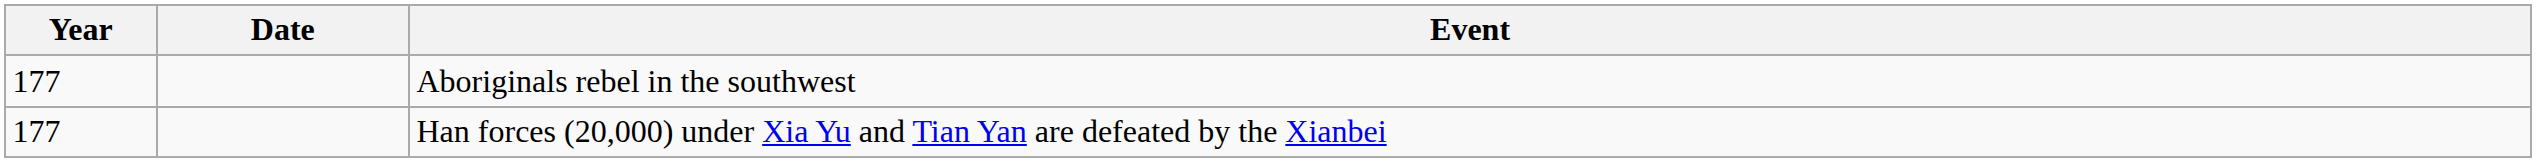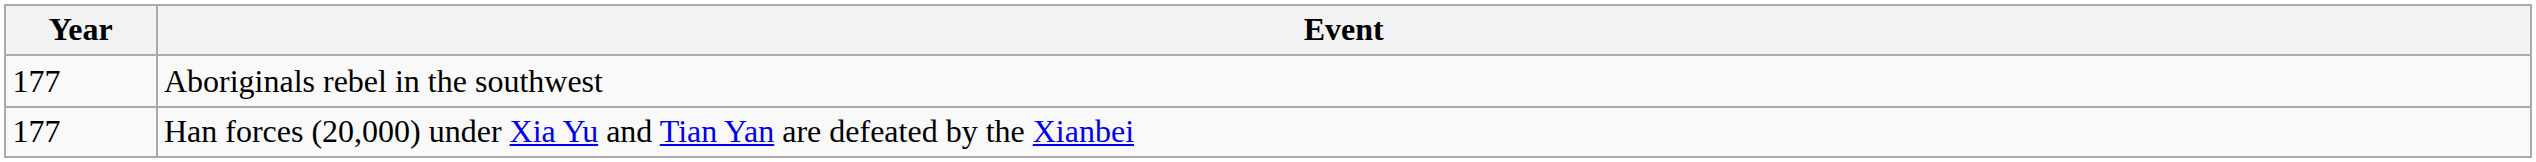- column: Date
